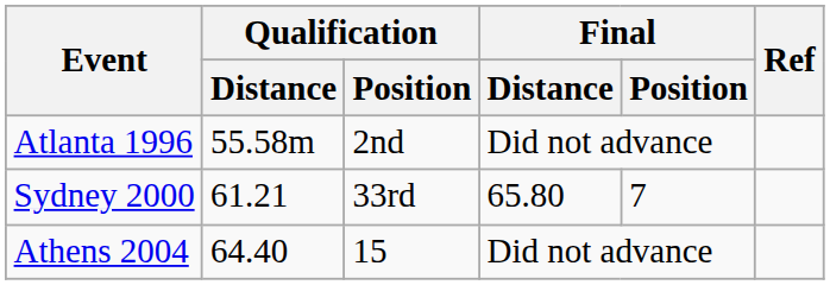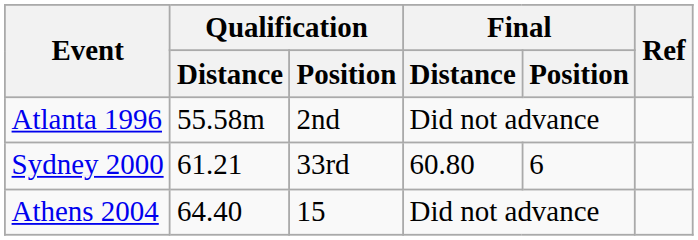Sydney 2000 | Final / Distance: 65.80 -> 60.80
Sydney 2000 | Final / Position: 7 -> 6
